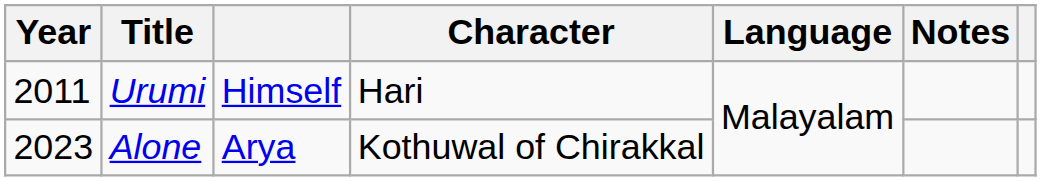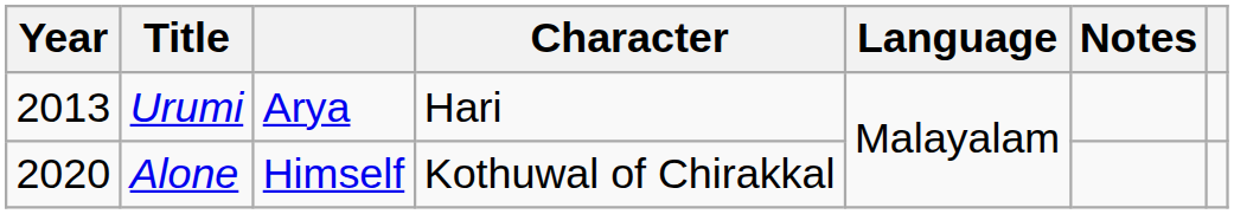Urumi | Year: 2011 -> 2013
Urumi | column 3: Himself -> Arya
Alone | Year: 2023 -> 2020
Alone | column 3: Arya -> Himself
